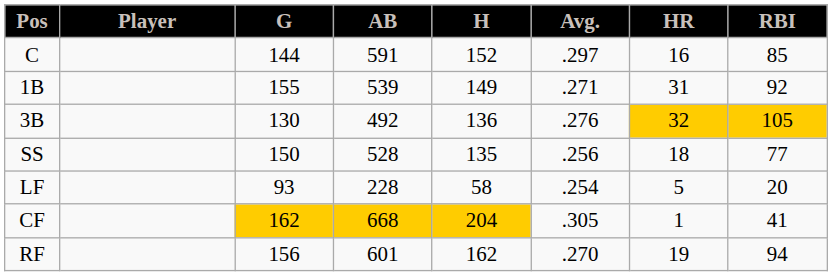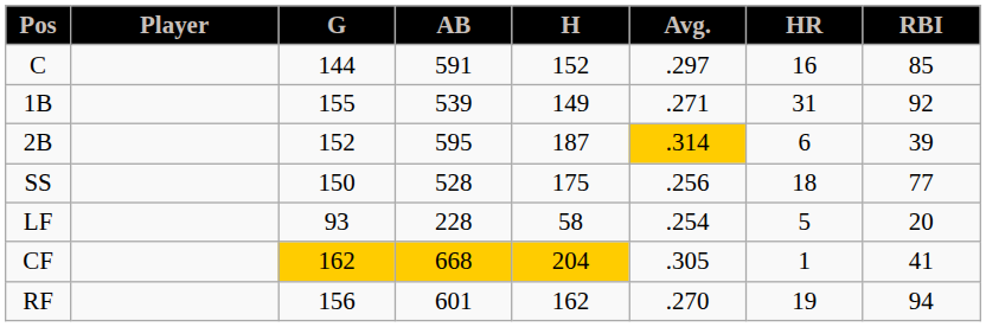+ row: 2B | 152 | 595 | 187 | .314 | 6 | 39
- row: 3B | 130 | 492 | 136 | .276 | 32 | 105
SS | H: 135 -> 175
